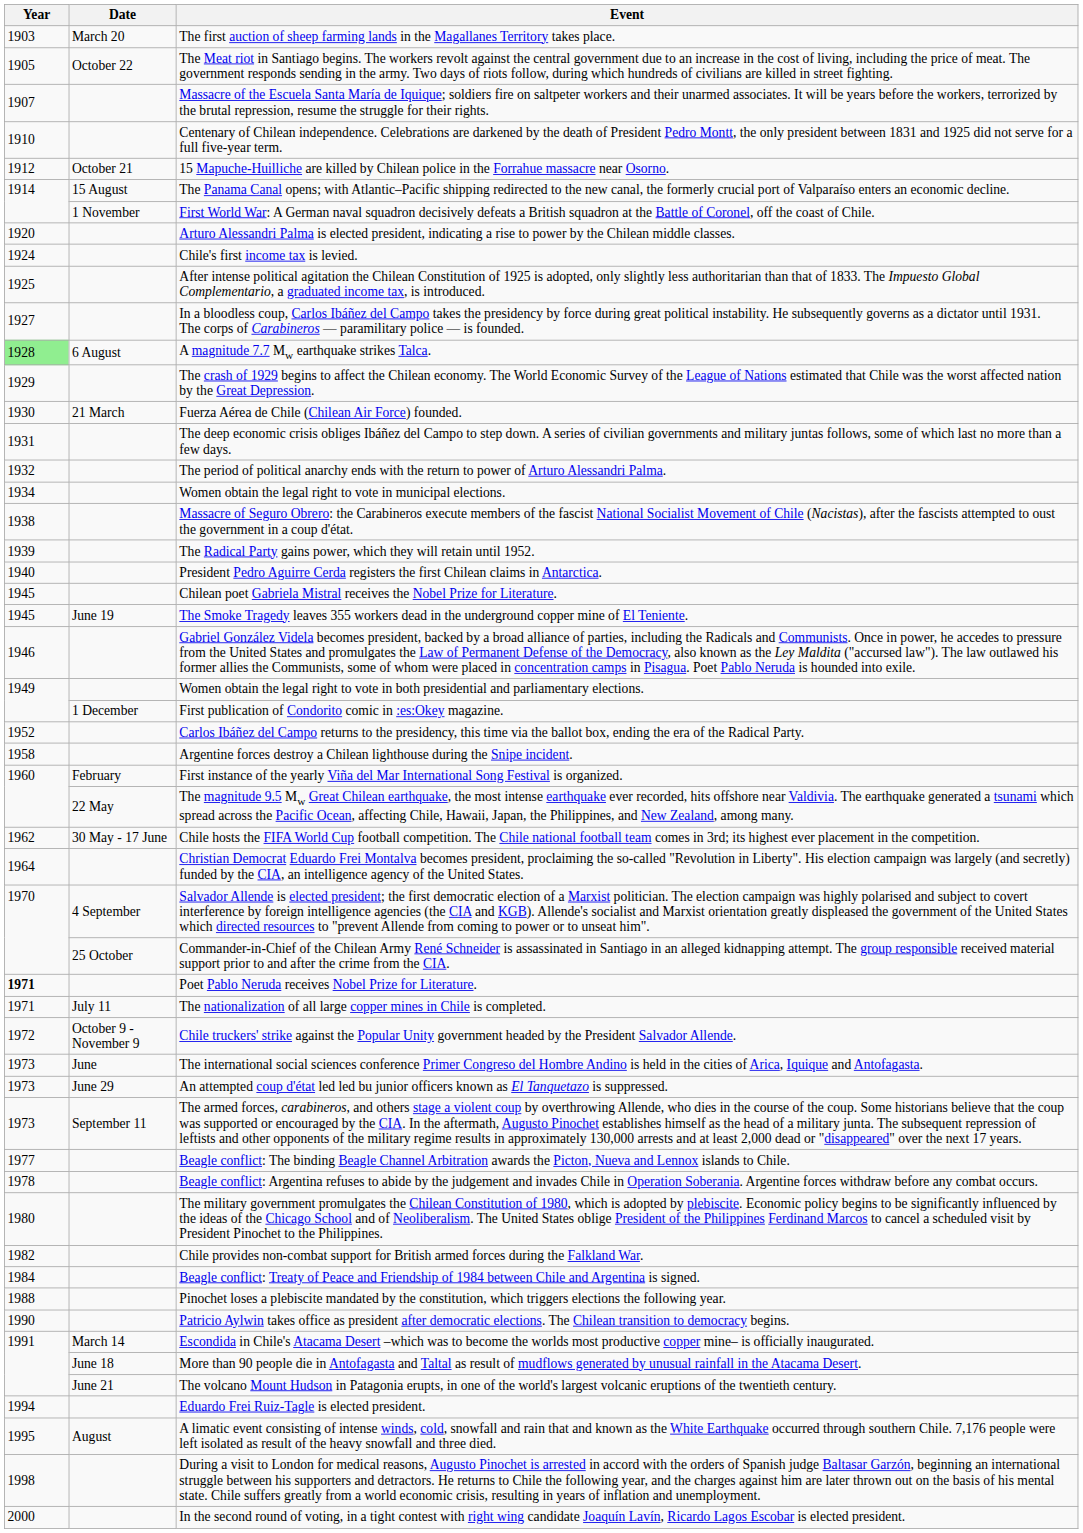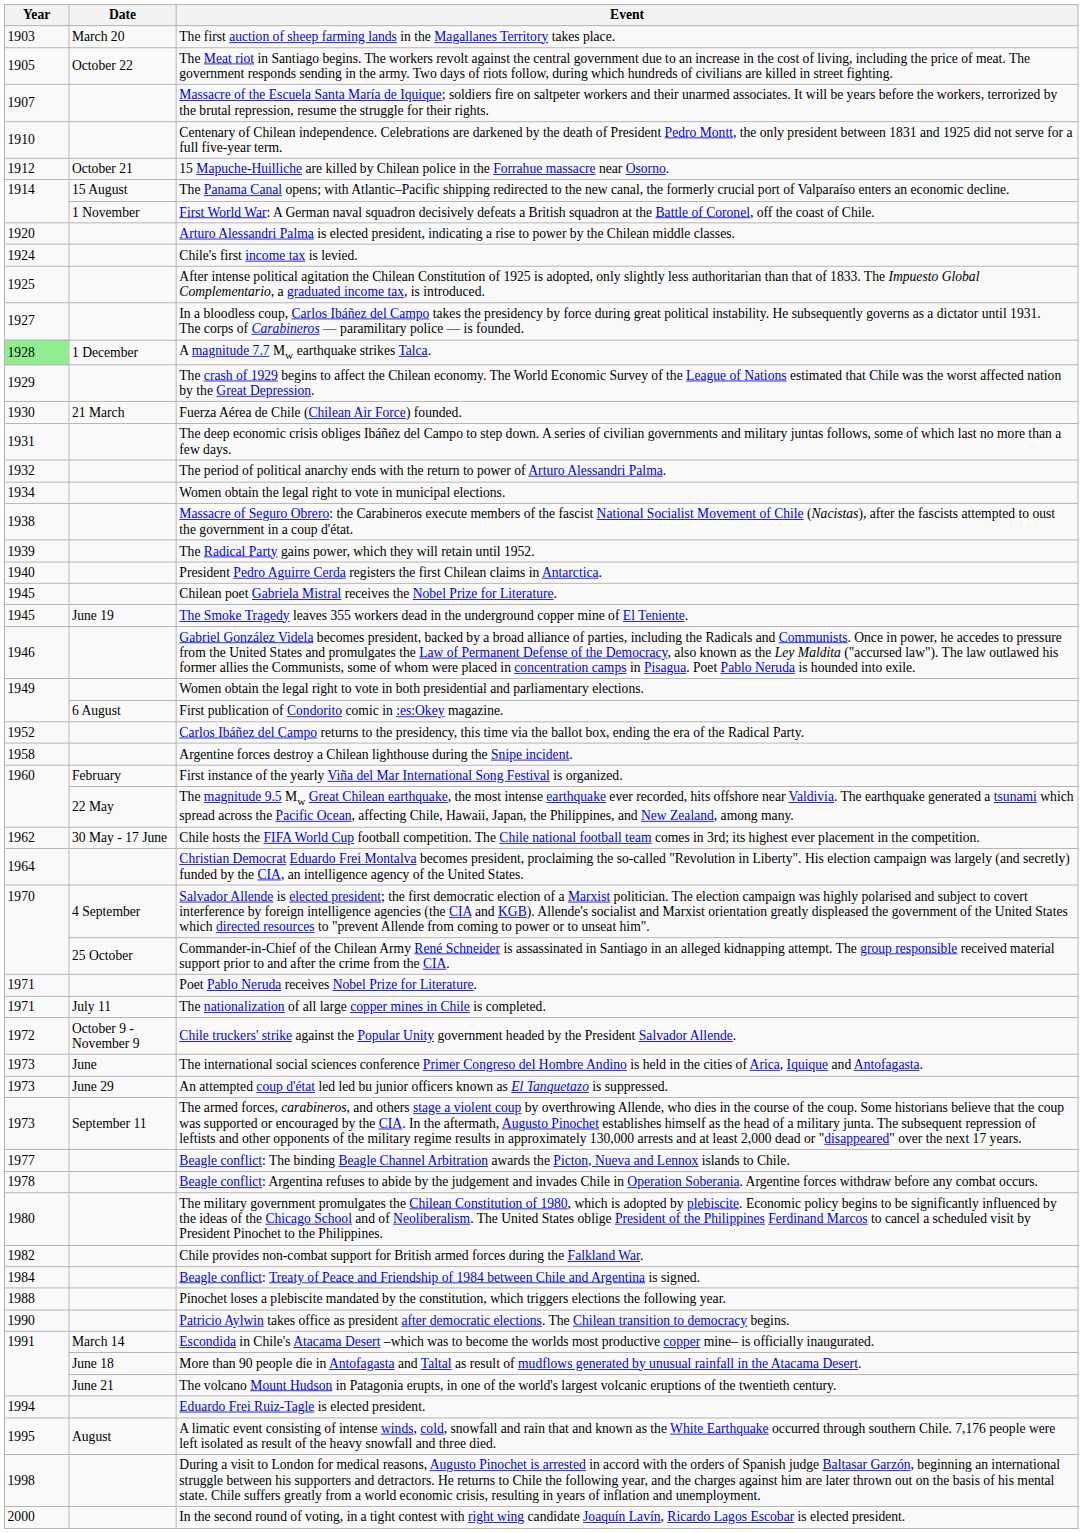A magnitude 7.7 Mw earthquake strikes Talca. | Date: 6 August -> 1 December
First publication of Condorito comic in :es:Okey magazine. | Date: 1 December -> 6 August
Poet Pablo Neruda receives Nobel Prize for Literature. | Year: bold -> normal
